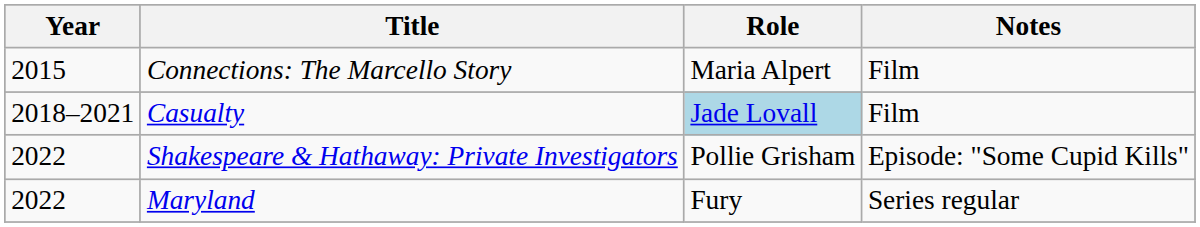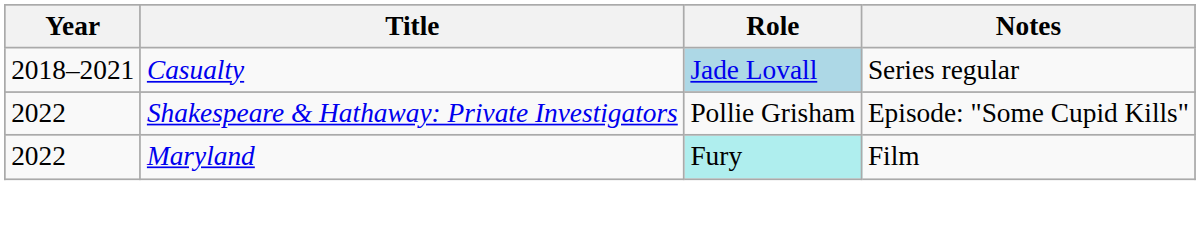- row: 2015 | Connections: The Marcello Story | Maria Alpert | Film
Casualty | Notes: Film -> Series regular
Maryland | Role: no background -> paleturquoise background
Maryland | Notes: Series regular -> Film
